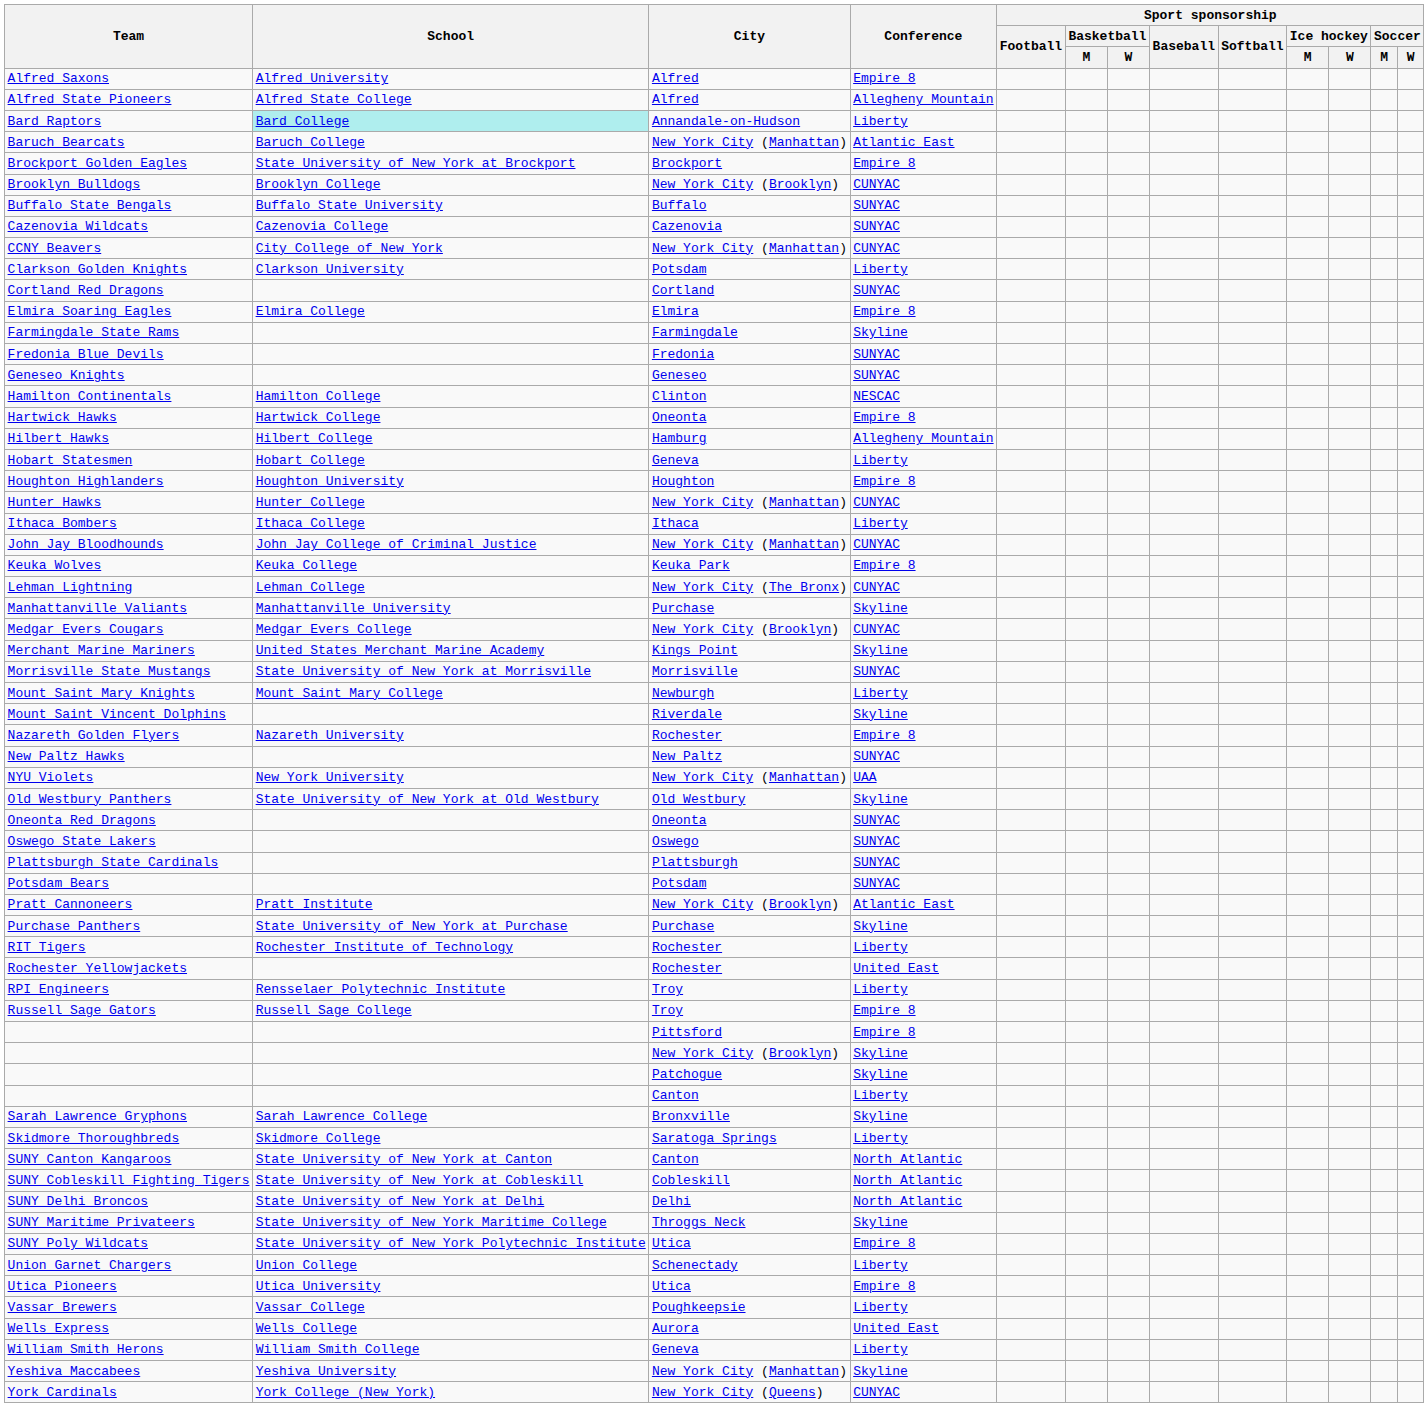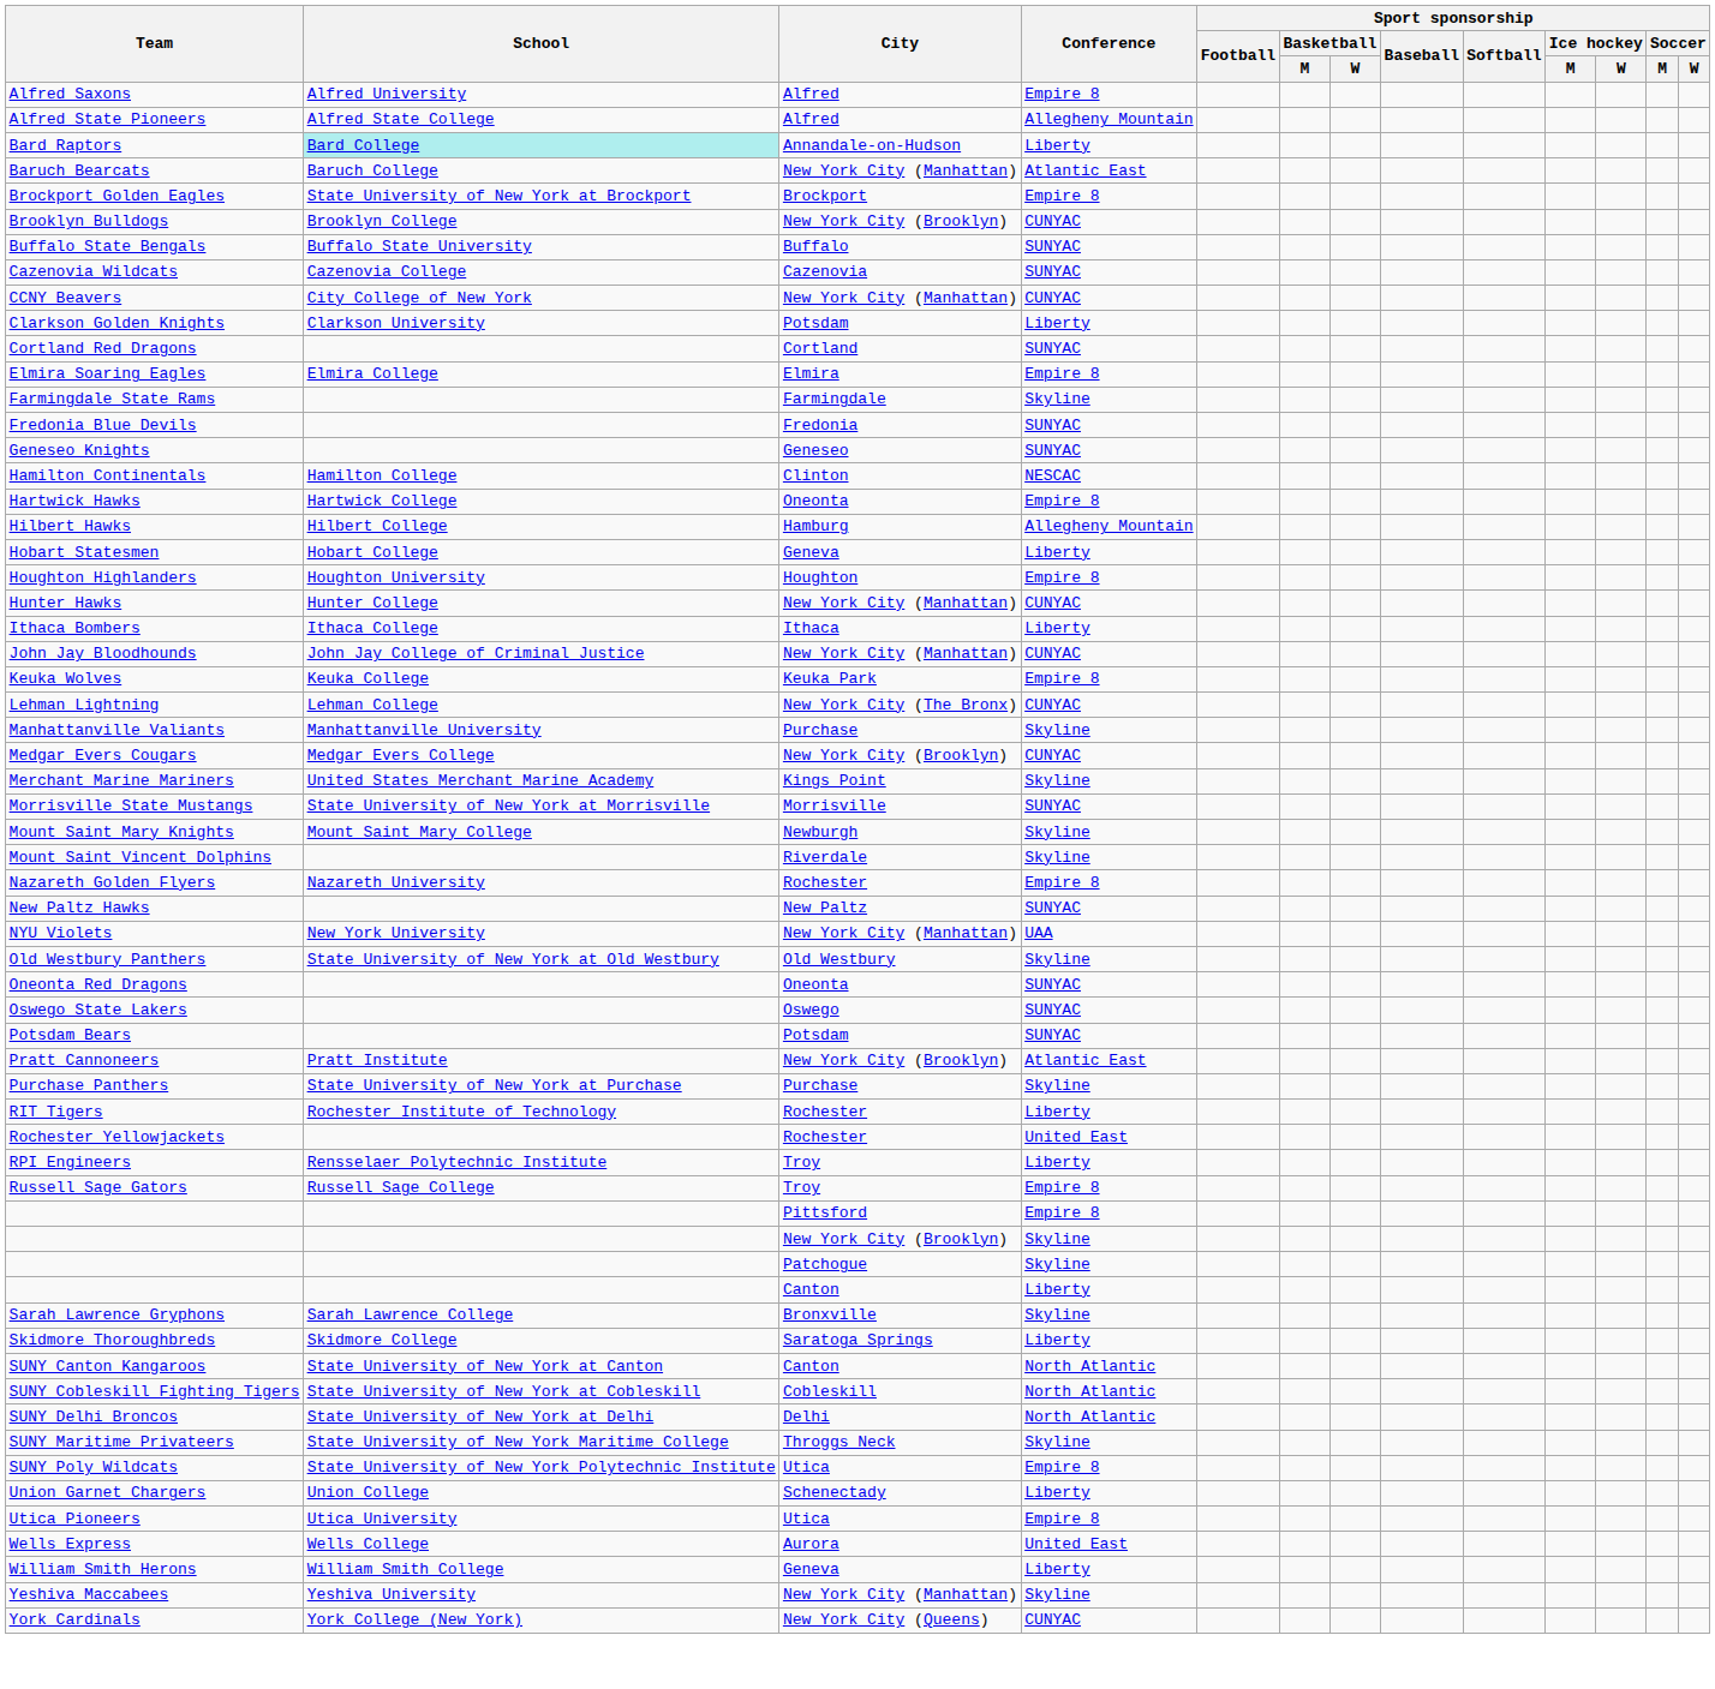Mount Saint Mary Knights | Conference: Liberty -> Skyline
- row: Plattsburgh State Cardinals | Plattsburgh | SUNYAC
- row: Vassar Brewers | Vassar College | Poughkeepsie | Liberty
